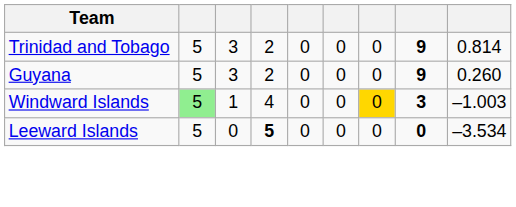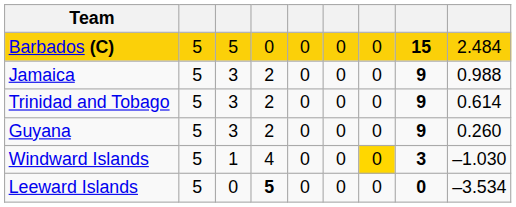+ row: Barbados (C) | 5 | 5 | 0 | 0 | 0 | 0 | 15 | 2.484
+ row: Jamaica | 5 | 3 | 2 | 0 | 0 | 0 | 9 | 0.988
Trinidad and Tobago | column 9: 0.814 -> 0.614
Windward Islands | column 2: lightgreen background -> no background
Windward Islands | column 9: –1.003 -> –1.030
